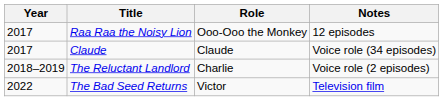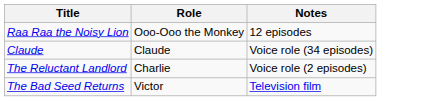- column: Year | 2017 | 2017 | 2018–2019 | 2022
